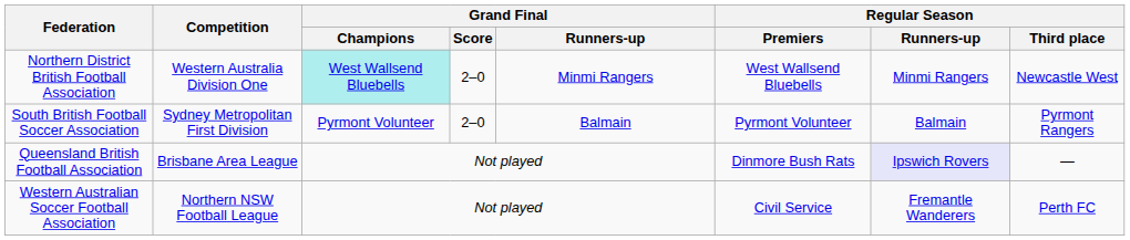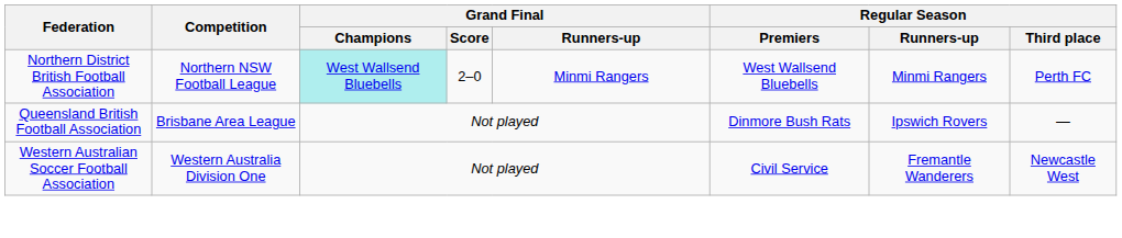Northern District British Football Association | Competition: Western Australia Division One -> Northern NSW Football League
Northern District British Football Association | Regular Season / Third place: Newcastle West -> Perth FC
- row: South British Football Soccer Association | Sydney Metropolitan First Division | Pyrmont Volunteer | 2–0 | Balmain | Pyrmont Volunteer | Balmain | Pyrmont Rangers
Queensland British Football Association | Regular Season / Runners-up: lavender background -> no background
Western Australian Soccer Football Association | Competition: Northern NSW Football League -> Western Australia Division One
Western Australian Soccer Football Association | Regular Season / Third place: Perth FC -> Newcastle West
